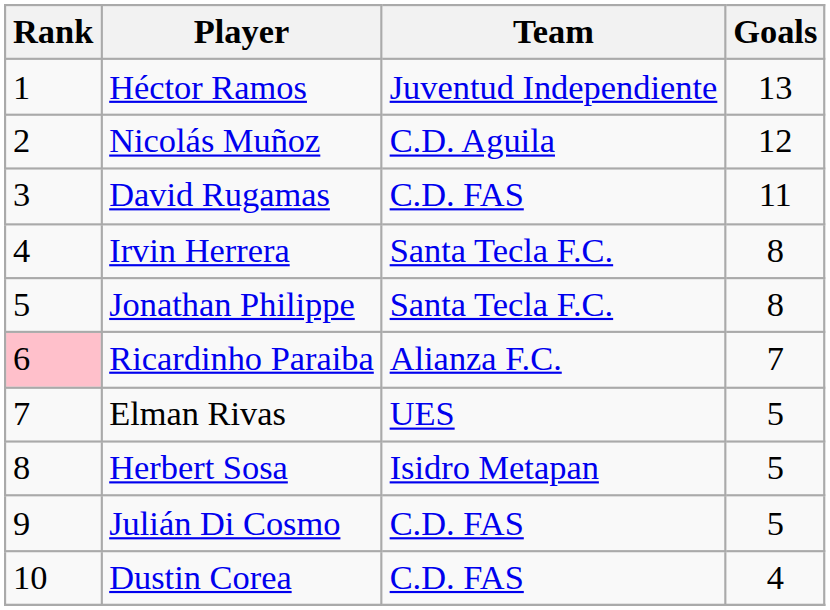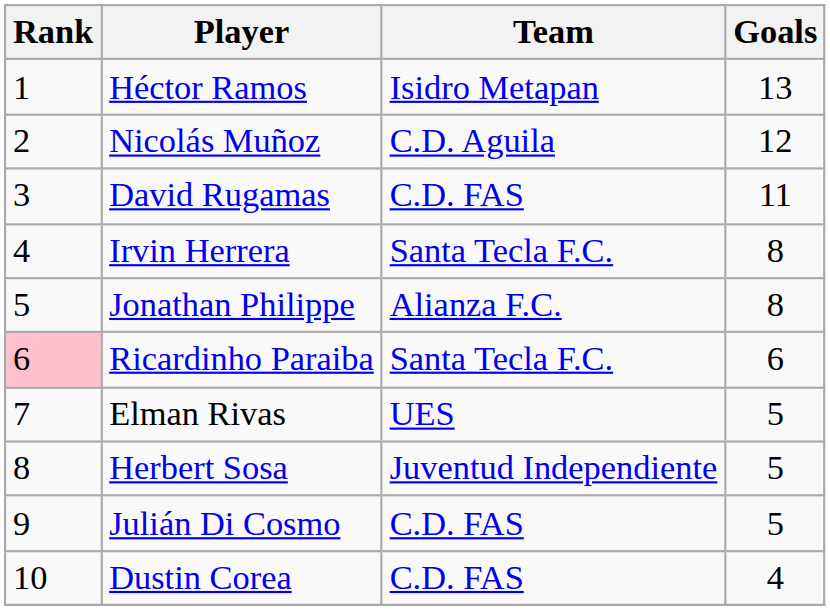Héctor Ramos | Team: Juventud Independiente -> Isidro Metapan
Jonathan Philippe | Team: Santa Tecla F.C. -> Alianza F.C.
Ricardinho Paraiba | Team: Alianza F.C. -> Santa Tecla F.C.
Ricardinho Paraiba | Goals: 7 -> 6
Herbert Sosa | Team: Isidro Metapan -> Juventud Independiente
